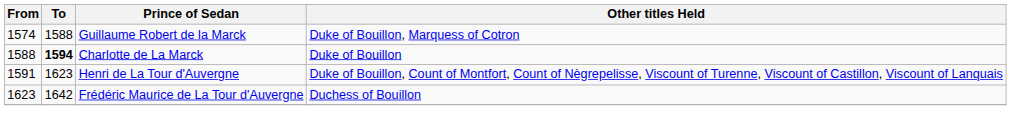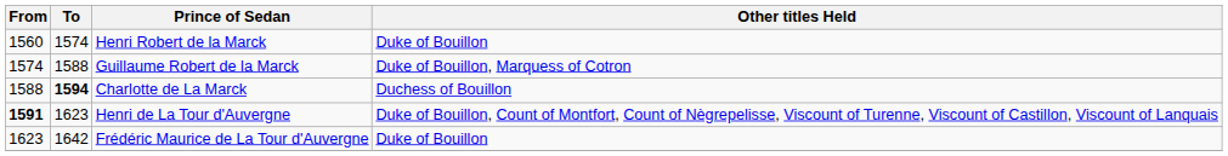+ row: 1560 | 1574 | Henri Robert de la Marck | Duke of Bouillon
Charlotte de La Marck | Other titles Held: Duke of Bouillon -> Duchess of Bouillon
Henri de La Tour d'Auvergne | From: normal -> bold
Frédéric Maurice de La Tour d'Auvergne | Other titles Held: Duchess of Bouillon -> Duke of Bouillon
